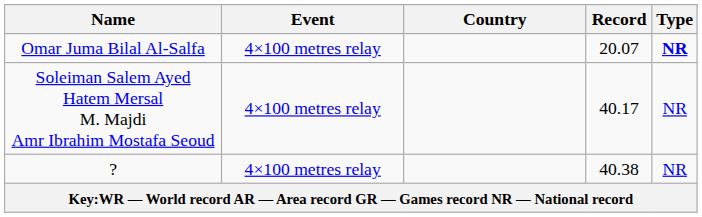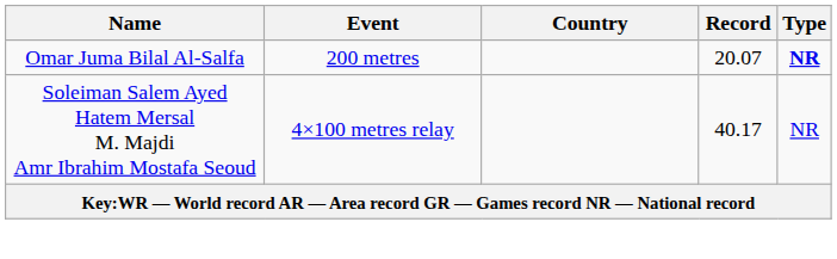Omar Juma Bilal Al-Salfa | Event: 4×100 metres relay -> 200 metres
- row: ? | 4×100 metres relay | 40.38 | NR
